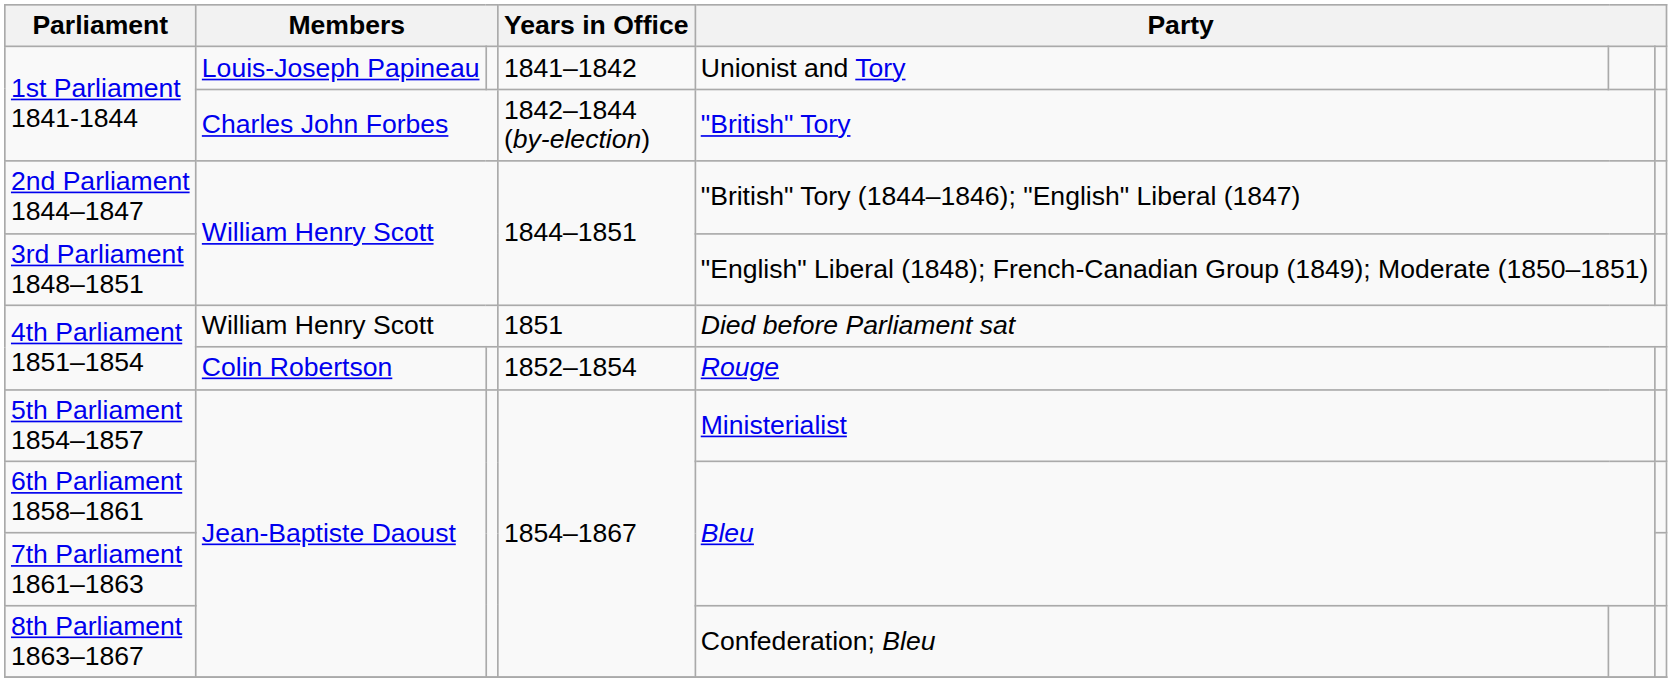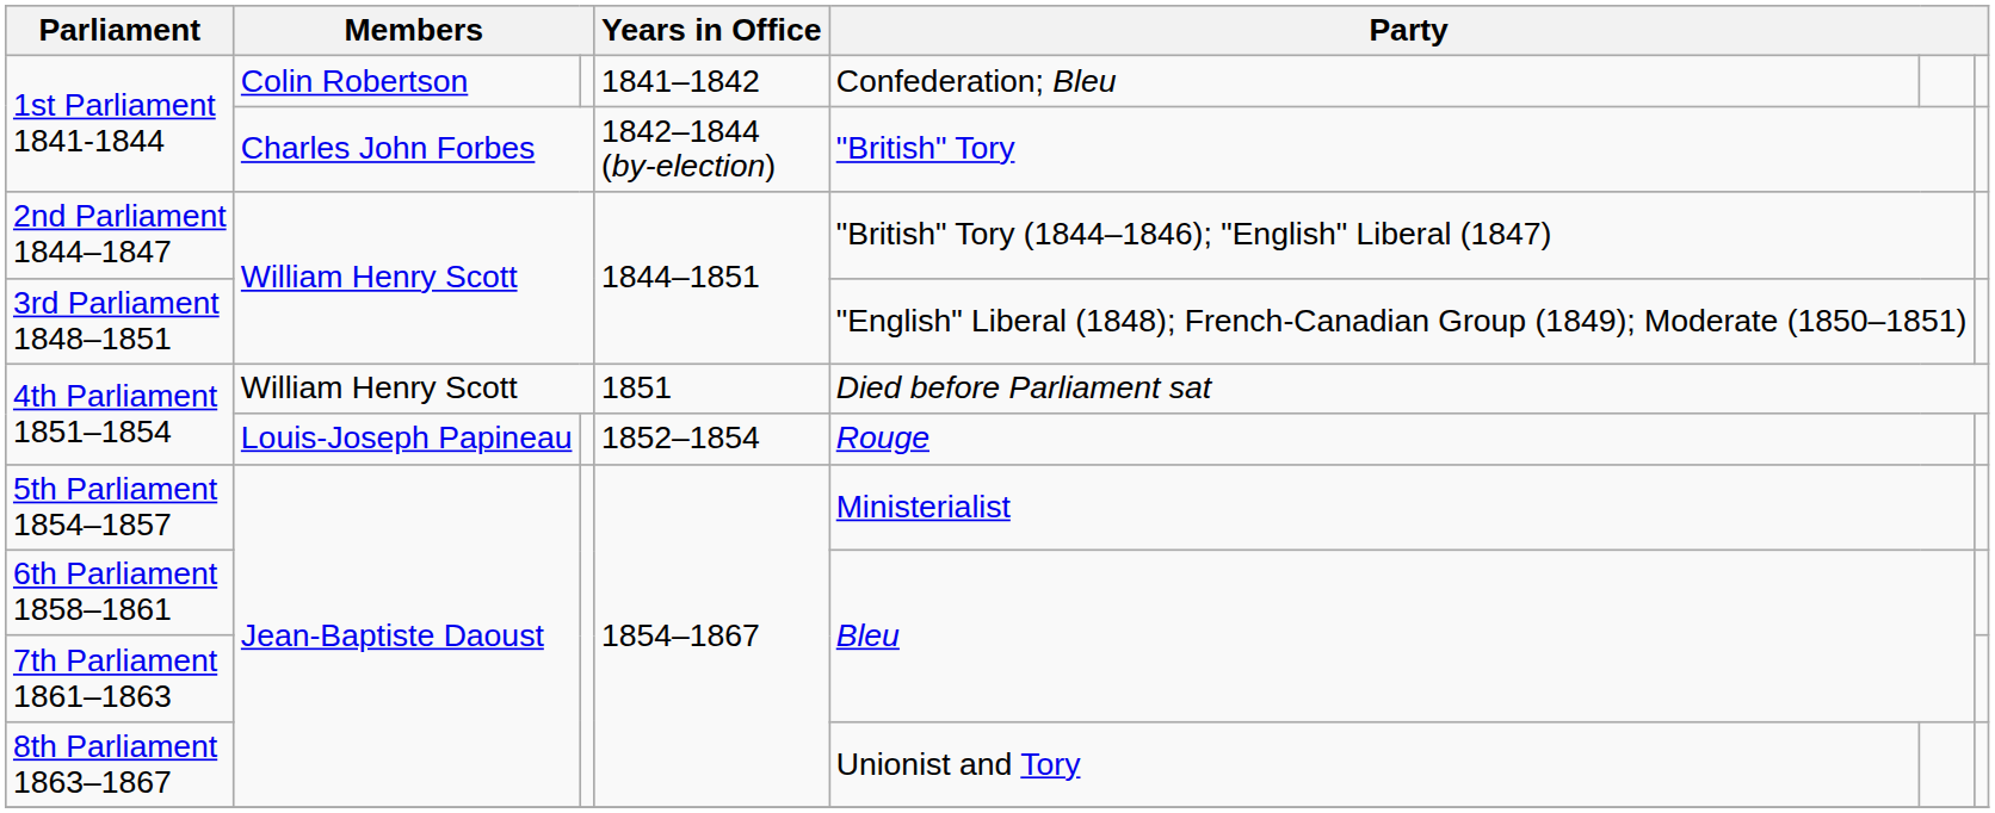1st Parliament 1841-1844 / 1841–1842 | column 2: Louis-Joseph Papineau -> Colin Robertson
1st Parliament 1841-1844 / 1841–1842 | column 5: Unionist and Tory -> Confederation; Bleu
4th Parliament 1851–1854 / 1852–1854 | column 2: Colin Robertson -> Louis-Joseph Papineau
8th Parliament 1863–1867 | column 5: Confederation; Bleu -> Unionist and Tory
